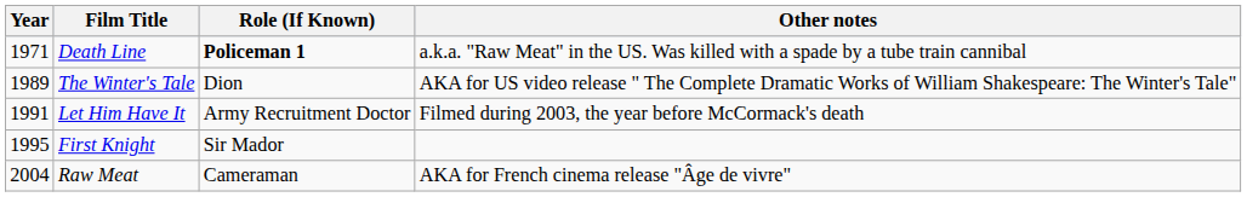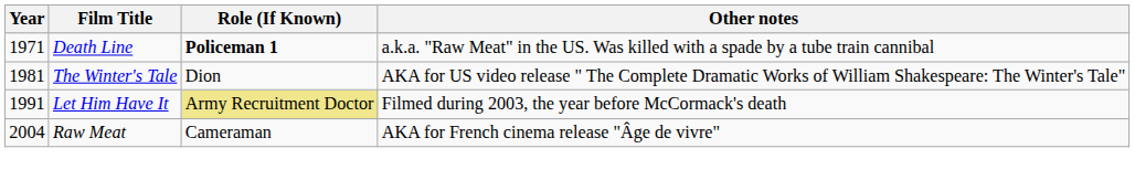The Winter's Tale | Year: 1989 -> 1981
Let Him Have It | Role (If Known): no background -> khaki background
- row: 1995 | First Knight | Sir Mador
